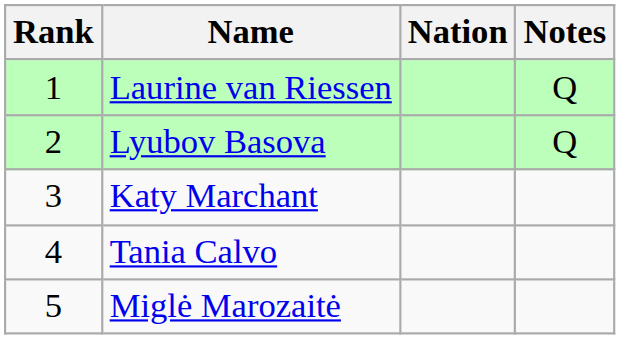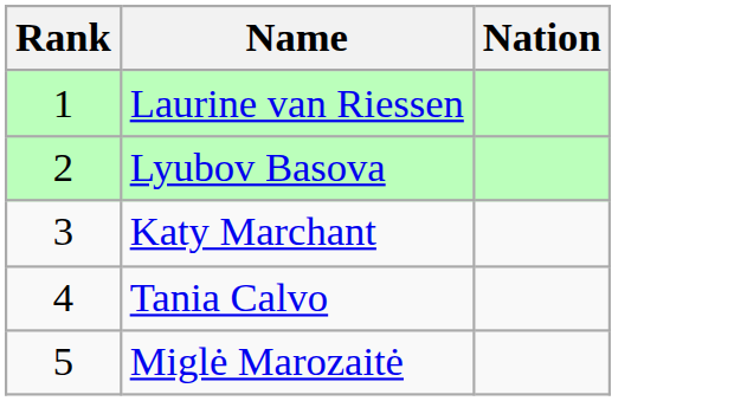- column: Notes | Q | Q
